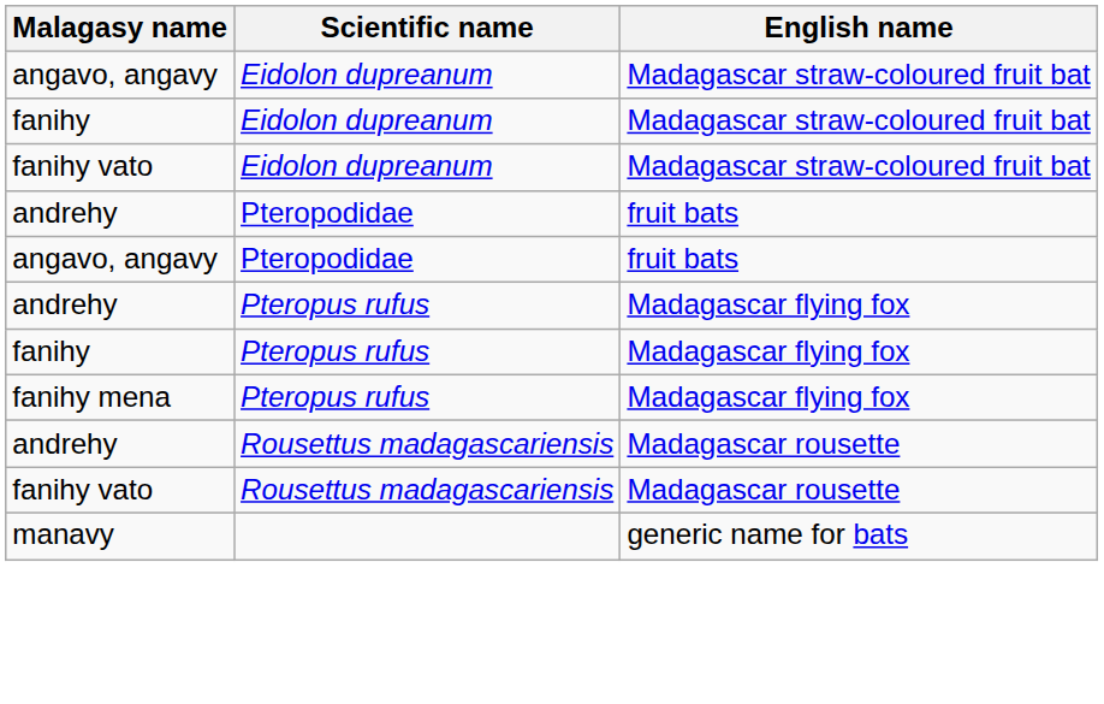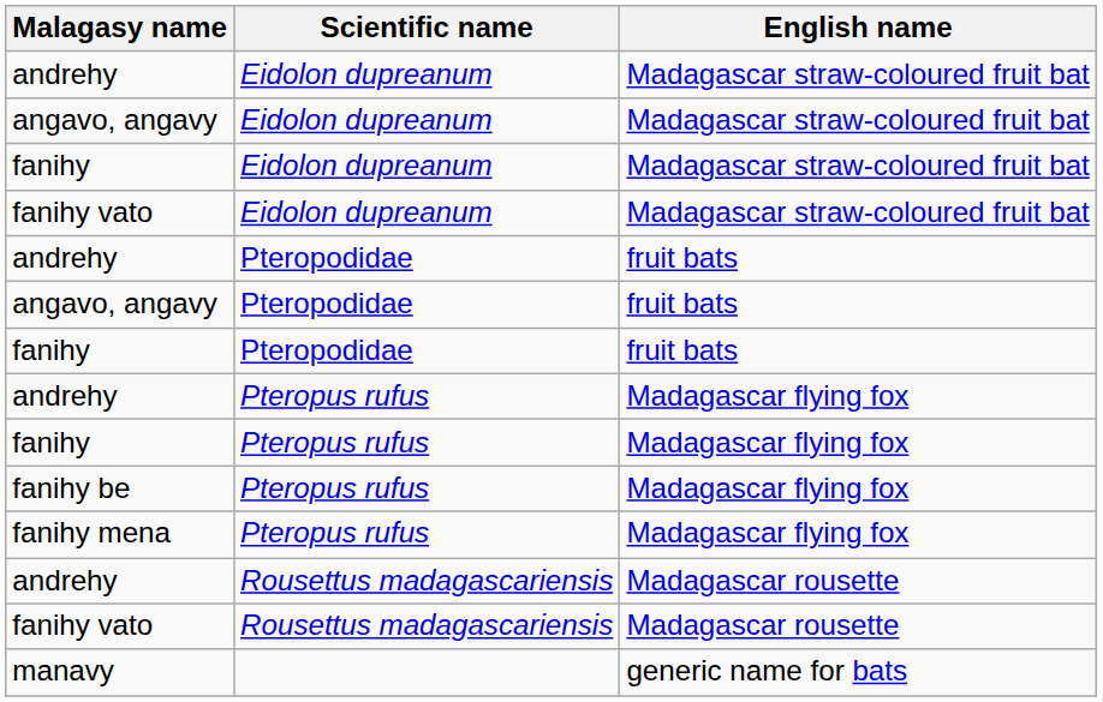+ row: andrehy | Eidolon dupreanum | Madagascar straw-coloured fruit bat
+ row: fanihy | Pteropodidae | fruit bats
+ row: fanihy be | Pteropus rufus | Madagascar flying fox
